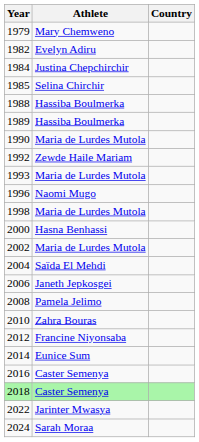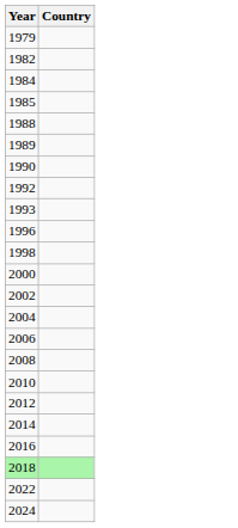- column: Athlete | Mary Chemweno | Evelyn Adiru | Justina Chepchirchir | Selina Chirchir | Hassiba Boulmerka | Hassiba Boulmerka | Maria de Lurdes Mutola | Zewde Haile Mariam | Maria de Lurdes Mutola | Naomi Mugo | Maria de Lurdes Mutola | Hasna Benhassi | Maria de Lurdes Mutola | Saïda El Mehdi | Janeth Jepkosgei | Pamela Jelimo | Zahra Bouras | Francine Niyonsaba | Eunice Sum | Caster Semenya | Caster Semenya | Jarinter Mwasya | Sarah Moraa
